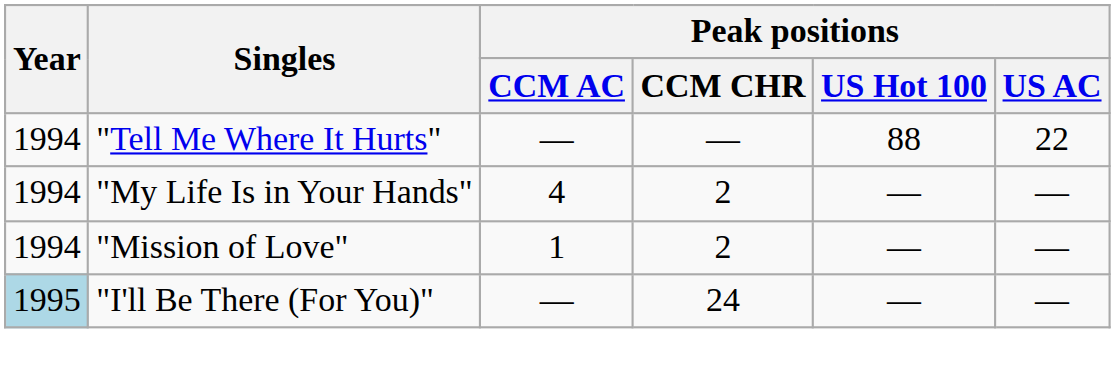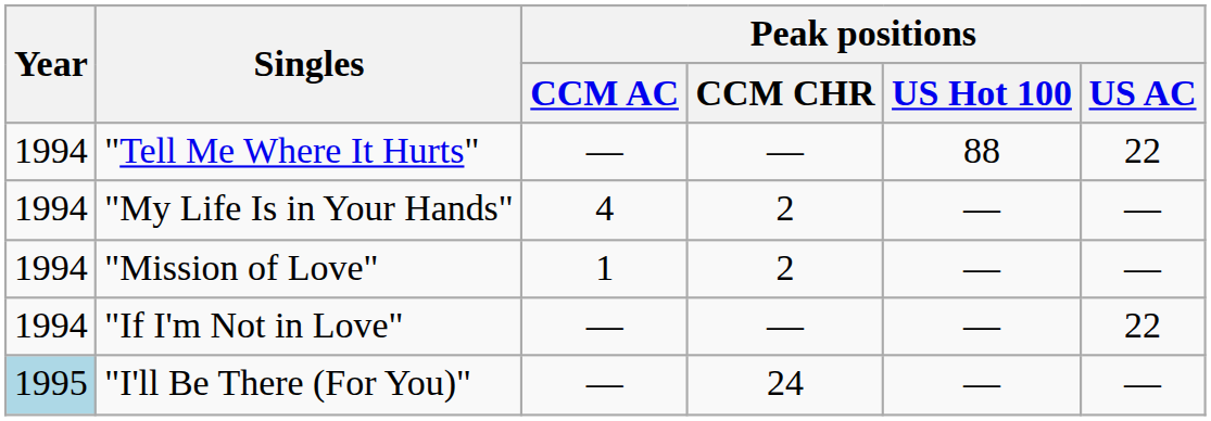+ row: 1994 | "If I'm Not in Love" | — | — | — | 22
